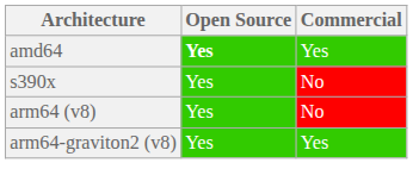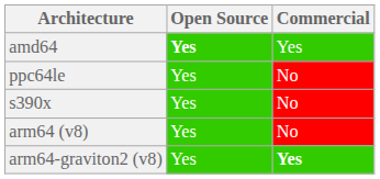+ row: ppc64le | Yes | No
arm64-graviton2 (v8) | Commercial: normal -> bold
